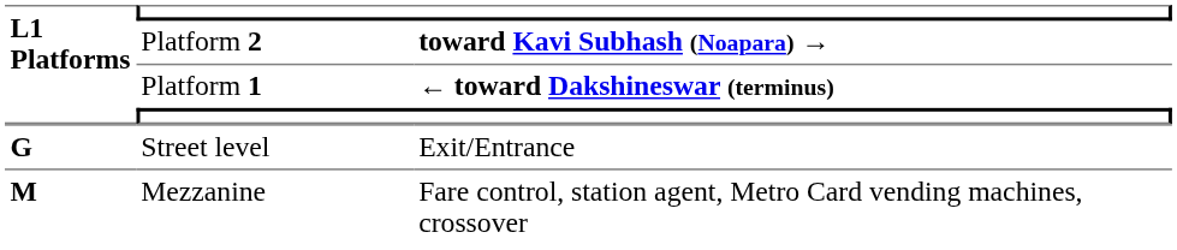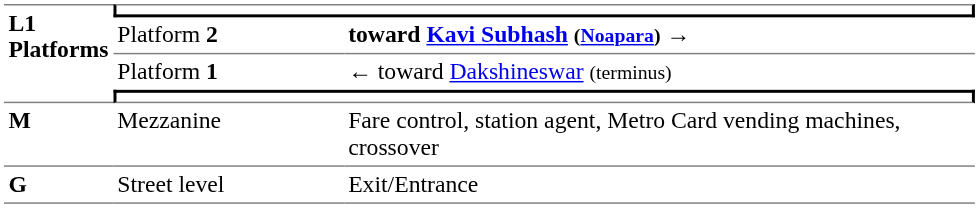Platform 1 | column 3: bold -> normal
rows swapped: Mezzanine <-> Street level
